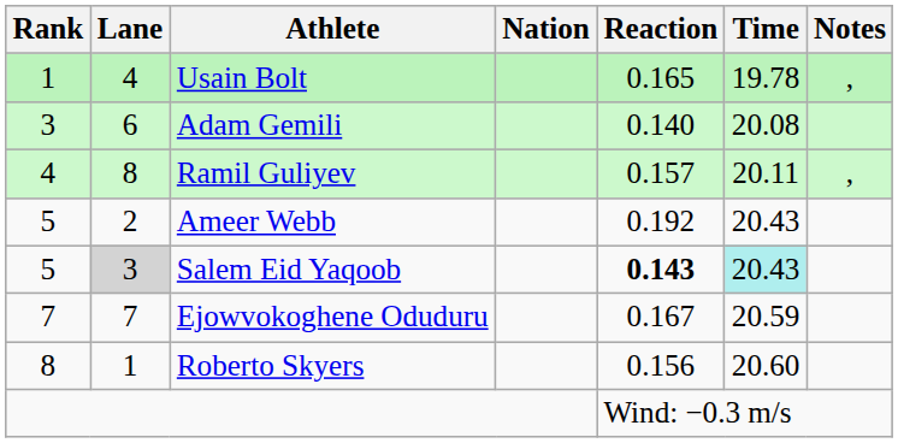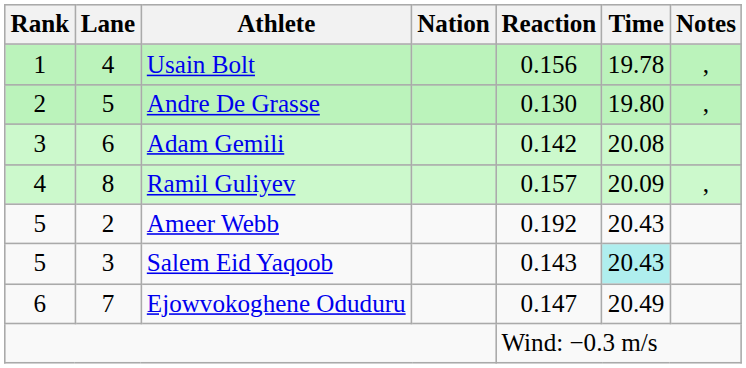Usain Bolt | Reaction: 0.165 -> 0.156
+ row: 2 | 5 | Andre De Grasse | 0.130 | 19.80 | ,
Adam Gemili | Reaction: 0.140 -> 0.142
Ramil Guliyev | Time: 20.11 -> 20.09
Salem Eid Yaqoob | Lane: lightgrey background -> no background
Salem Eid Yaqoob | Reaction: bold -> normal
Ejowvokoghene Oduduru | Rank: 7 -> 6
Ejowvokoghene Oduduru | Reaction: 0.167 -> 0.147
Ejowvokoghene Oduduru | Time: 20.59 -> 20.49
- row: 8 | 1 | Roberto Skyers | 0.156 | 20.60
